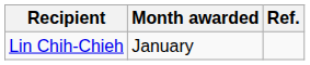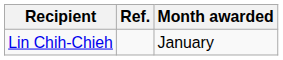columns swapped: Month awarded <-> Ref.
